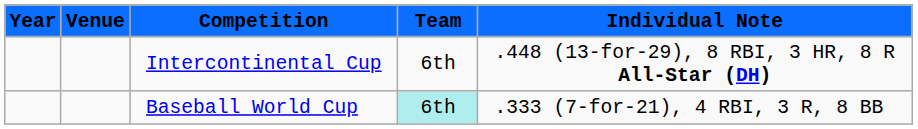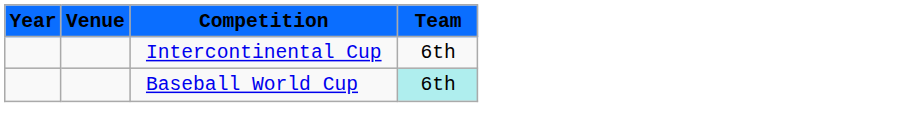- column: Individual Note | .448 (13-for-29), 8 RBI, 3 HR, 8 R All-Star (DH) | .333 (7-for-21), 4 RBI, 3 R, 8 BB
